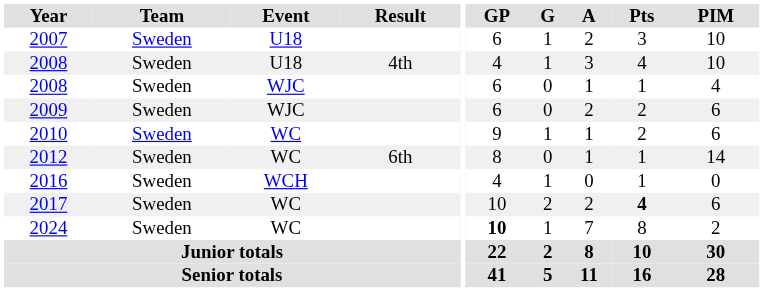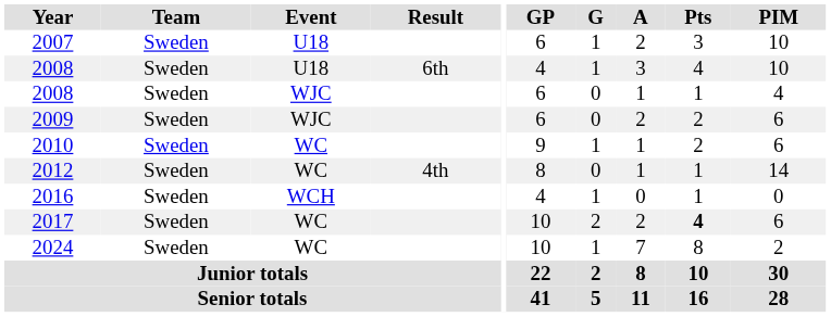2008 / U18 | Result: 4th -> 6th
2012 | Result: 6th -> 4th
2024 | GP: bold -> normal
